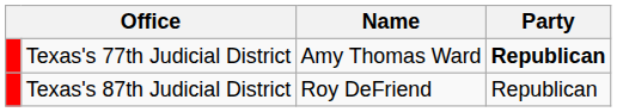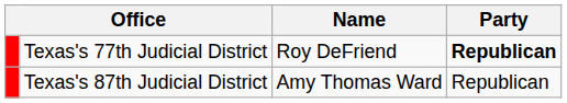Texas's 77th Judicial District | Name: Amy Thomas Ward -> Roy DeFriend
Texas's 87th Judicial District | Name: Roy DeFriend -> Amy Thomas Ward
